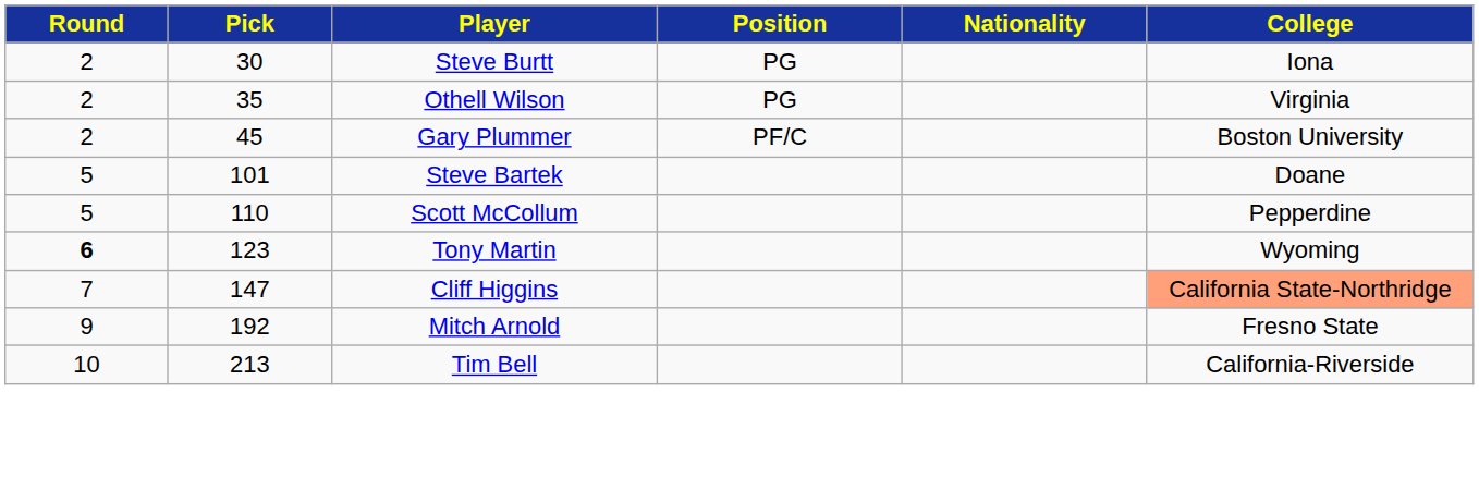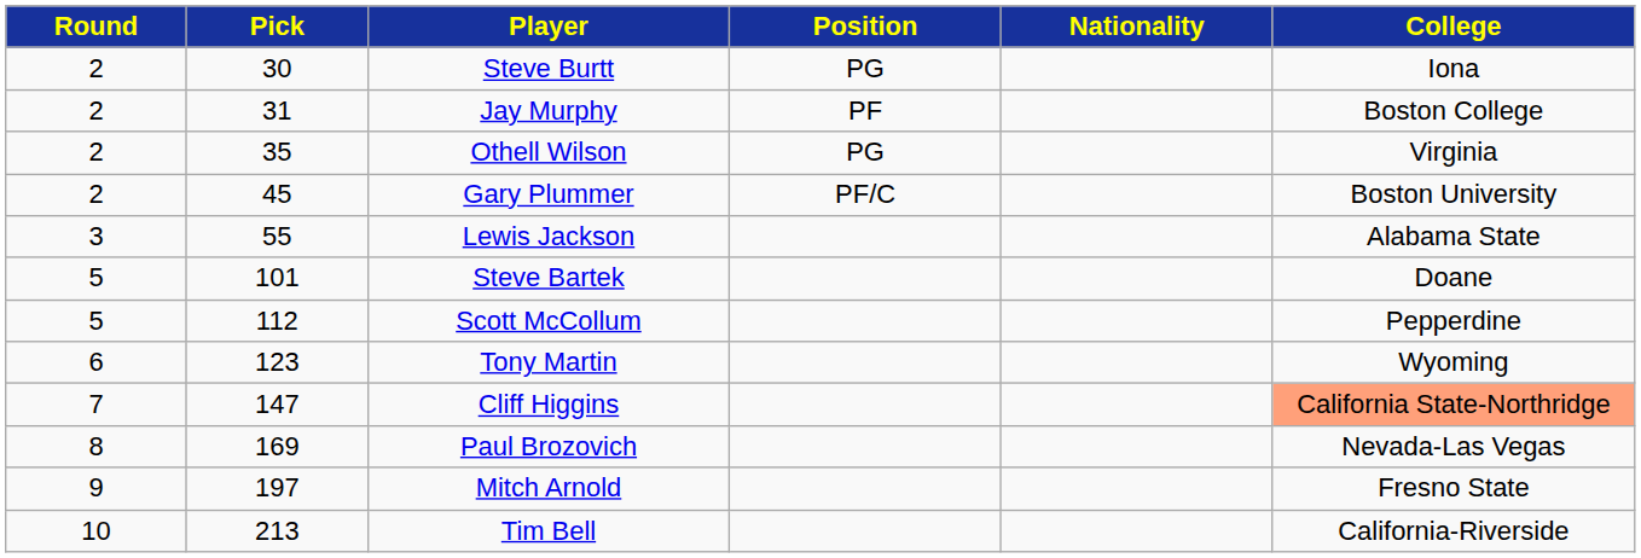+ row: 2 | 31 | Jay Murphy | PF | Boston College
+ row: 3 | 55 | Lewis Jackson | Alabama State
Scott McCollum | Pick: 110 -> 112
Tony Martin | Round: bold -> normal
+ row: 8 | 169 | Paul Brozovich | Nevada-Las Vegas
Mitch Arnold | Pick: 192 -> 197
